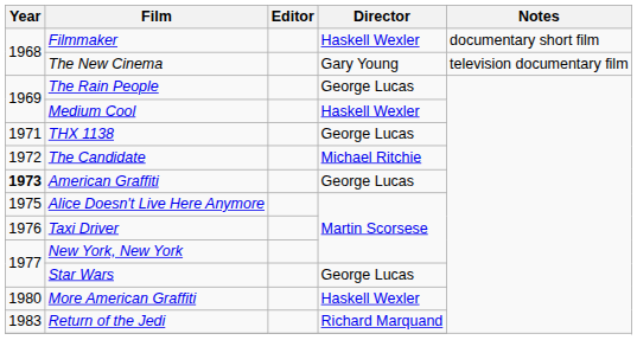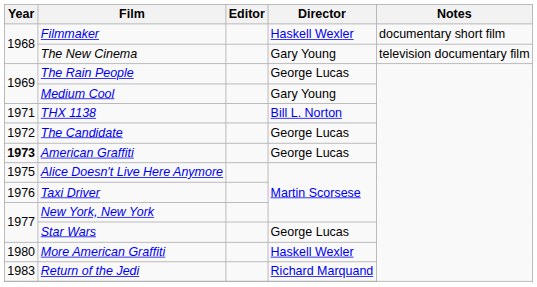Medium Cool | Director: Haskell Wexler -> Gary Young
THX 1138 | Director: George Lucas -> Bill L. Norton
The Candidate | Director: Michael Ritchie -> George Lucas
